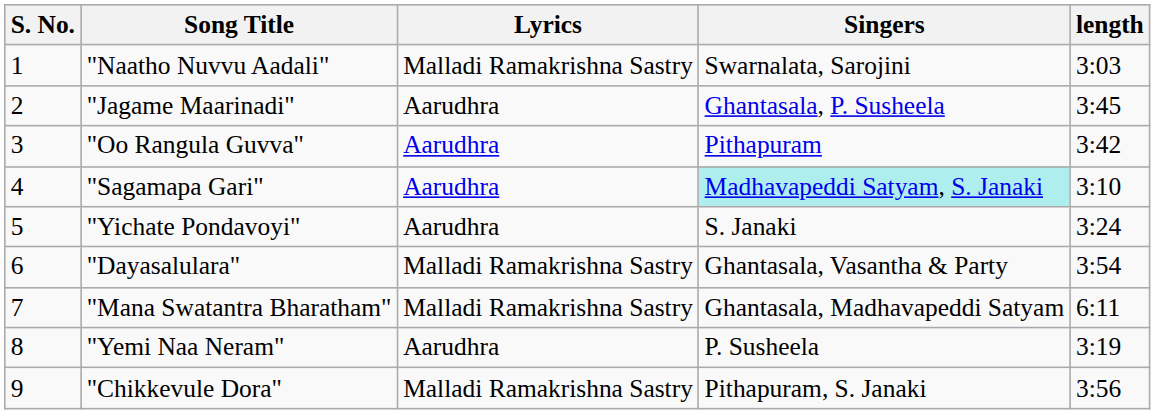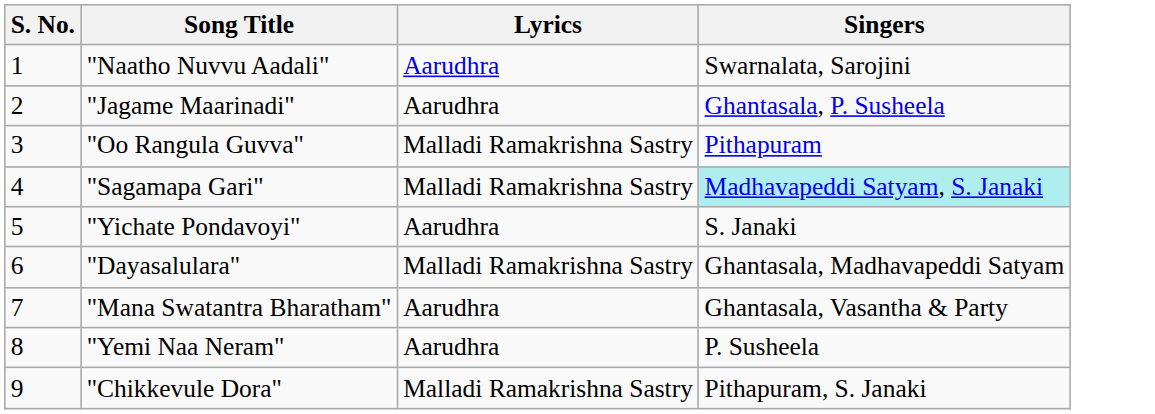- column: length | 3:03 | 3:45 | 3:42 | 3:10 | 3:24 | 3:54 | 6:11 | 3:19 | 3:56
"Naatho Nuvvu Aadali" | Lyrics: Malladi Ramakrishna Sastry -> Aarudhra
"Oo Rangula Guvva" | Lyrics: Aarudhra -> Malladi Ramakrishna Sastry
"Sagamapa Gari" | Lyrics: Aarudhra -> Malladi Ramakrishna Sastry
"Dayasalulara" | Singers: Ghantasala, Vasantha & Party -> Ghantasala, Madhavapeddi Satyam
"Mana Swatantra Bharatham" | Lyrics: Malladi Ramakrishna Sastry -> Aarudhra
"Mana Swatantra Bharatham" | Singers: Ghantasala, Madhavapeddi Satyam -> Ghantasala, Vasantha & Party
